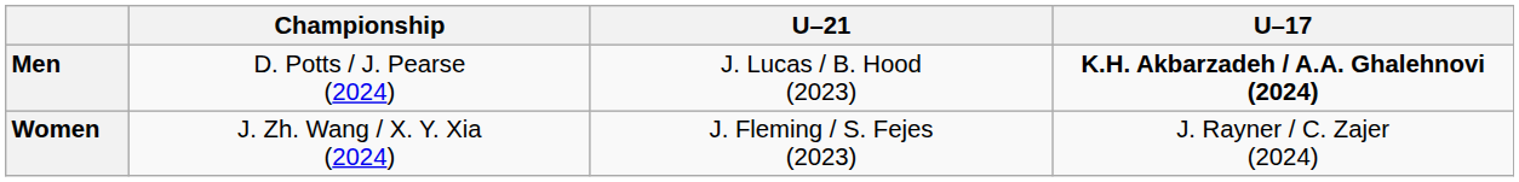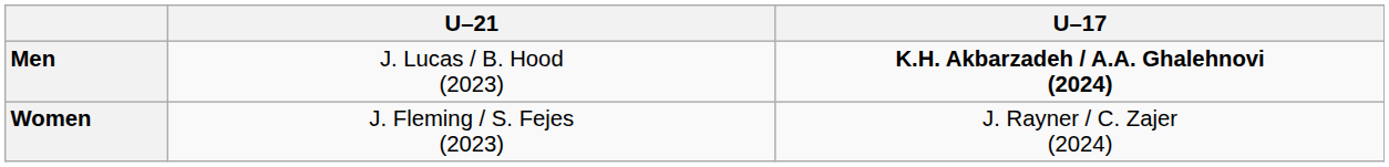- column: Championship | D. Potts / J. Pearse (2024) | J. Zh. Wang / X. Y. Xia (2024)
